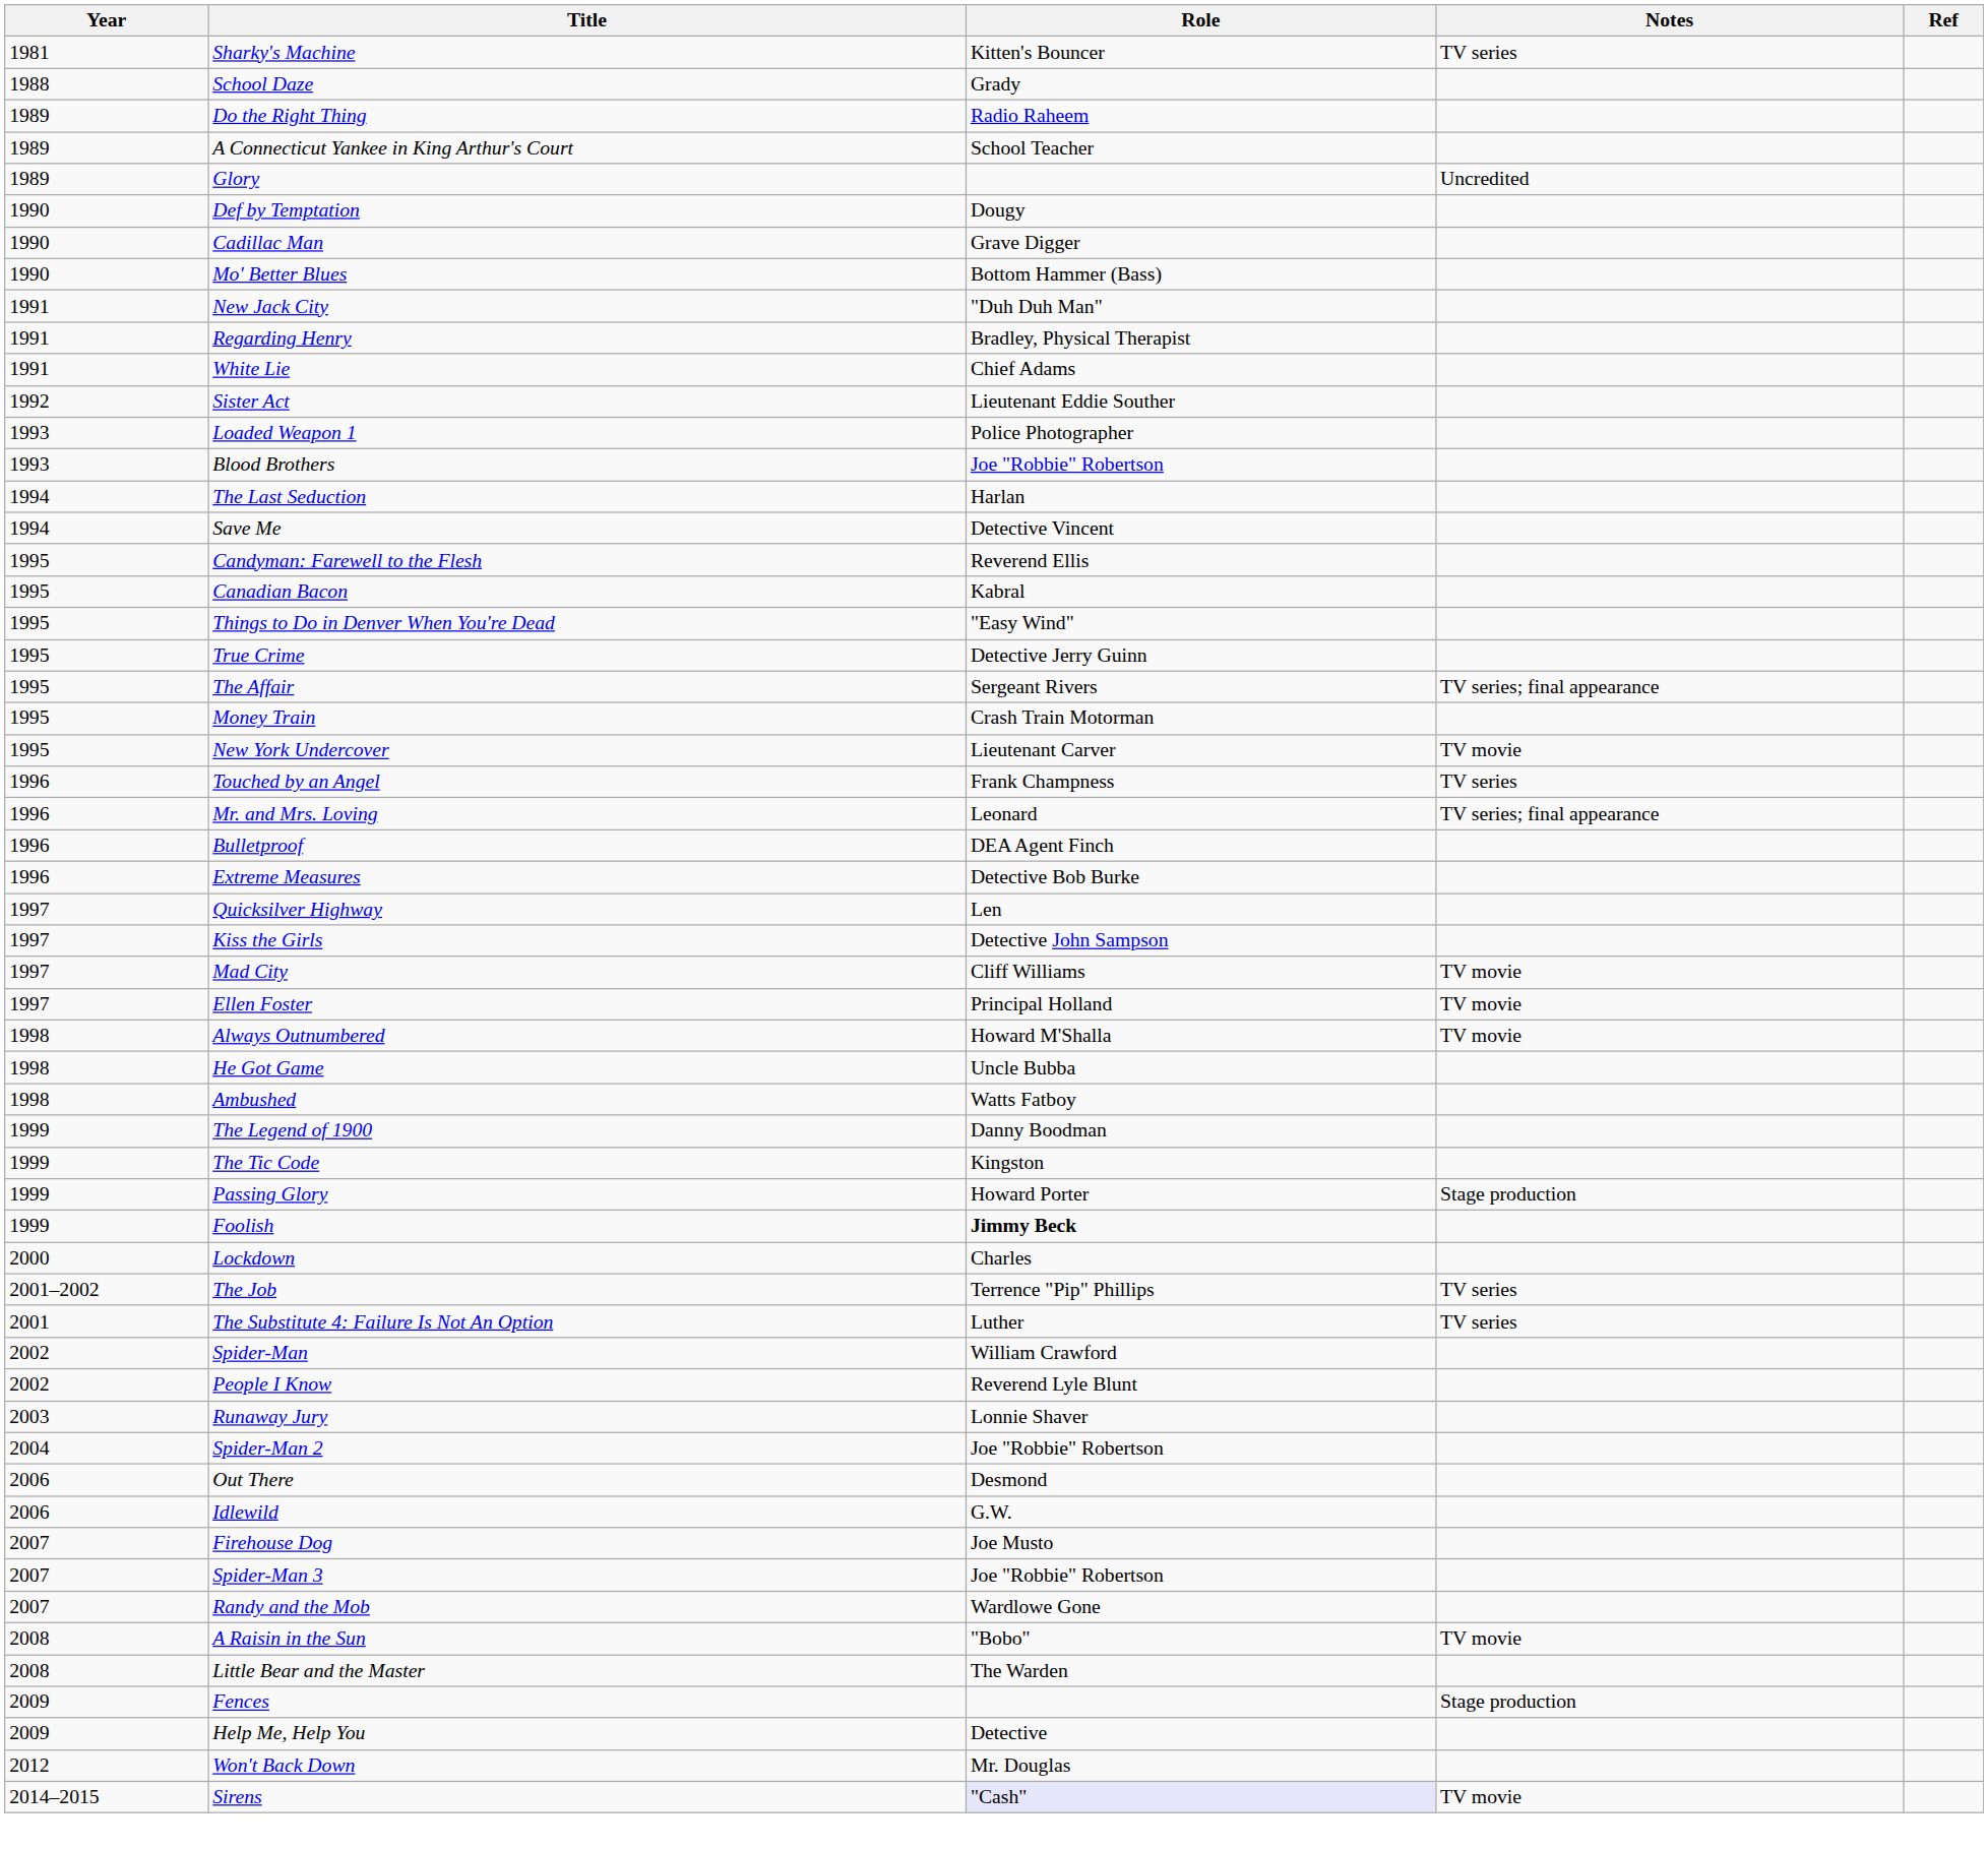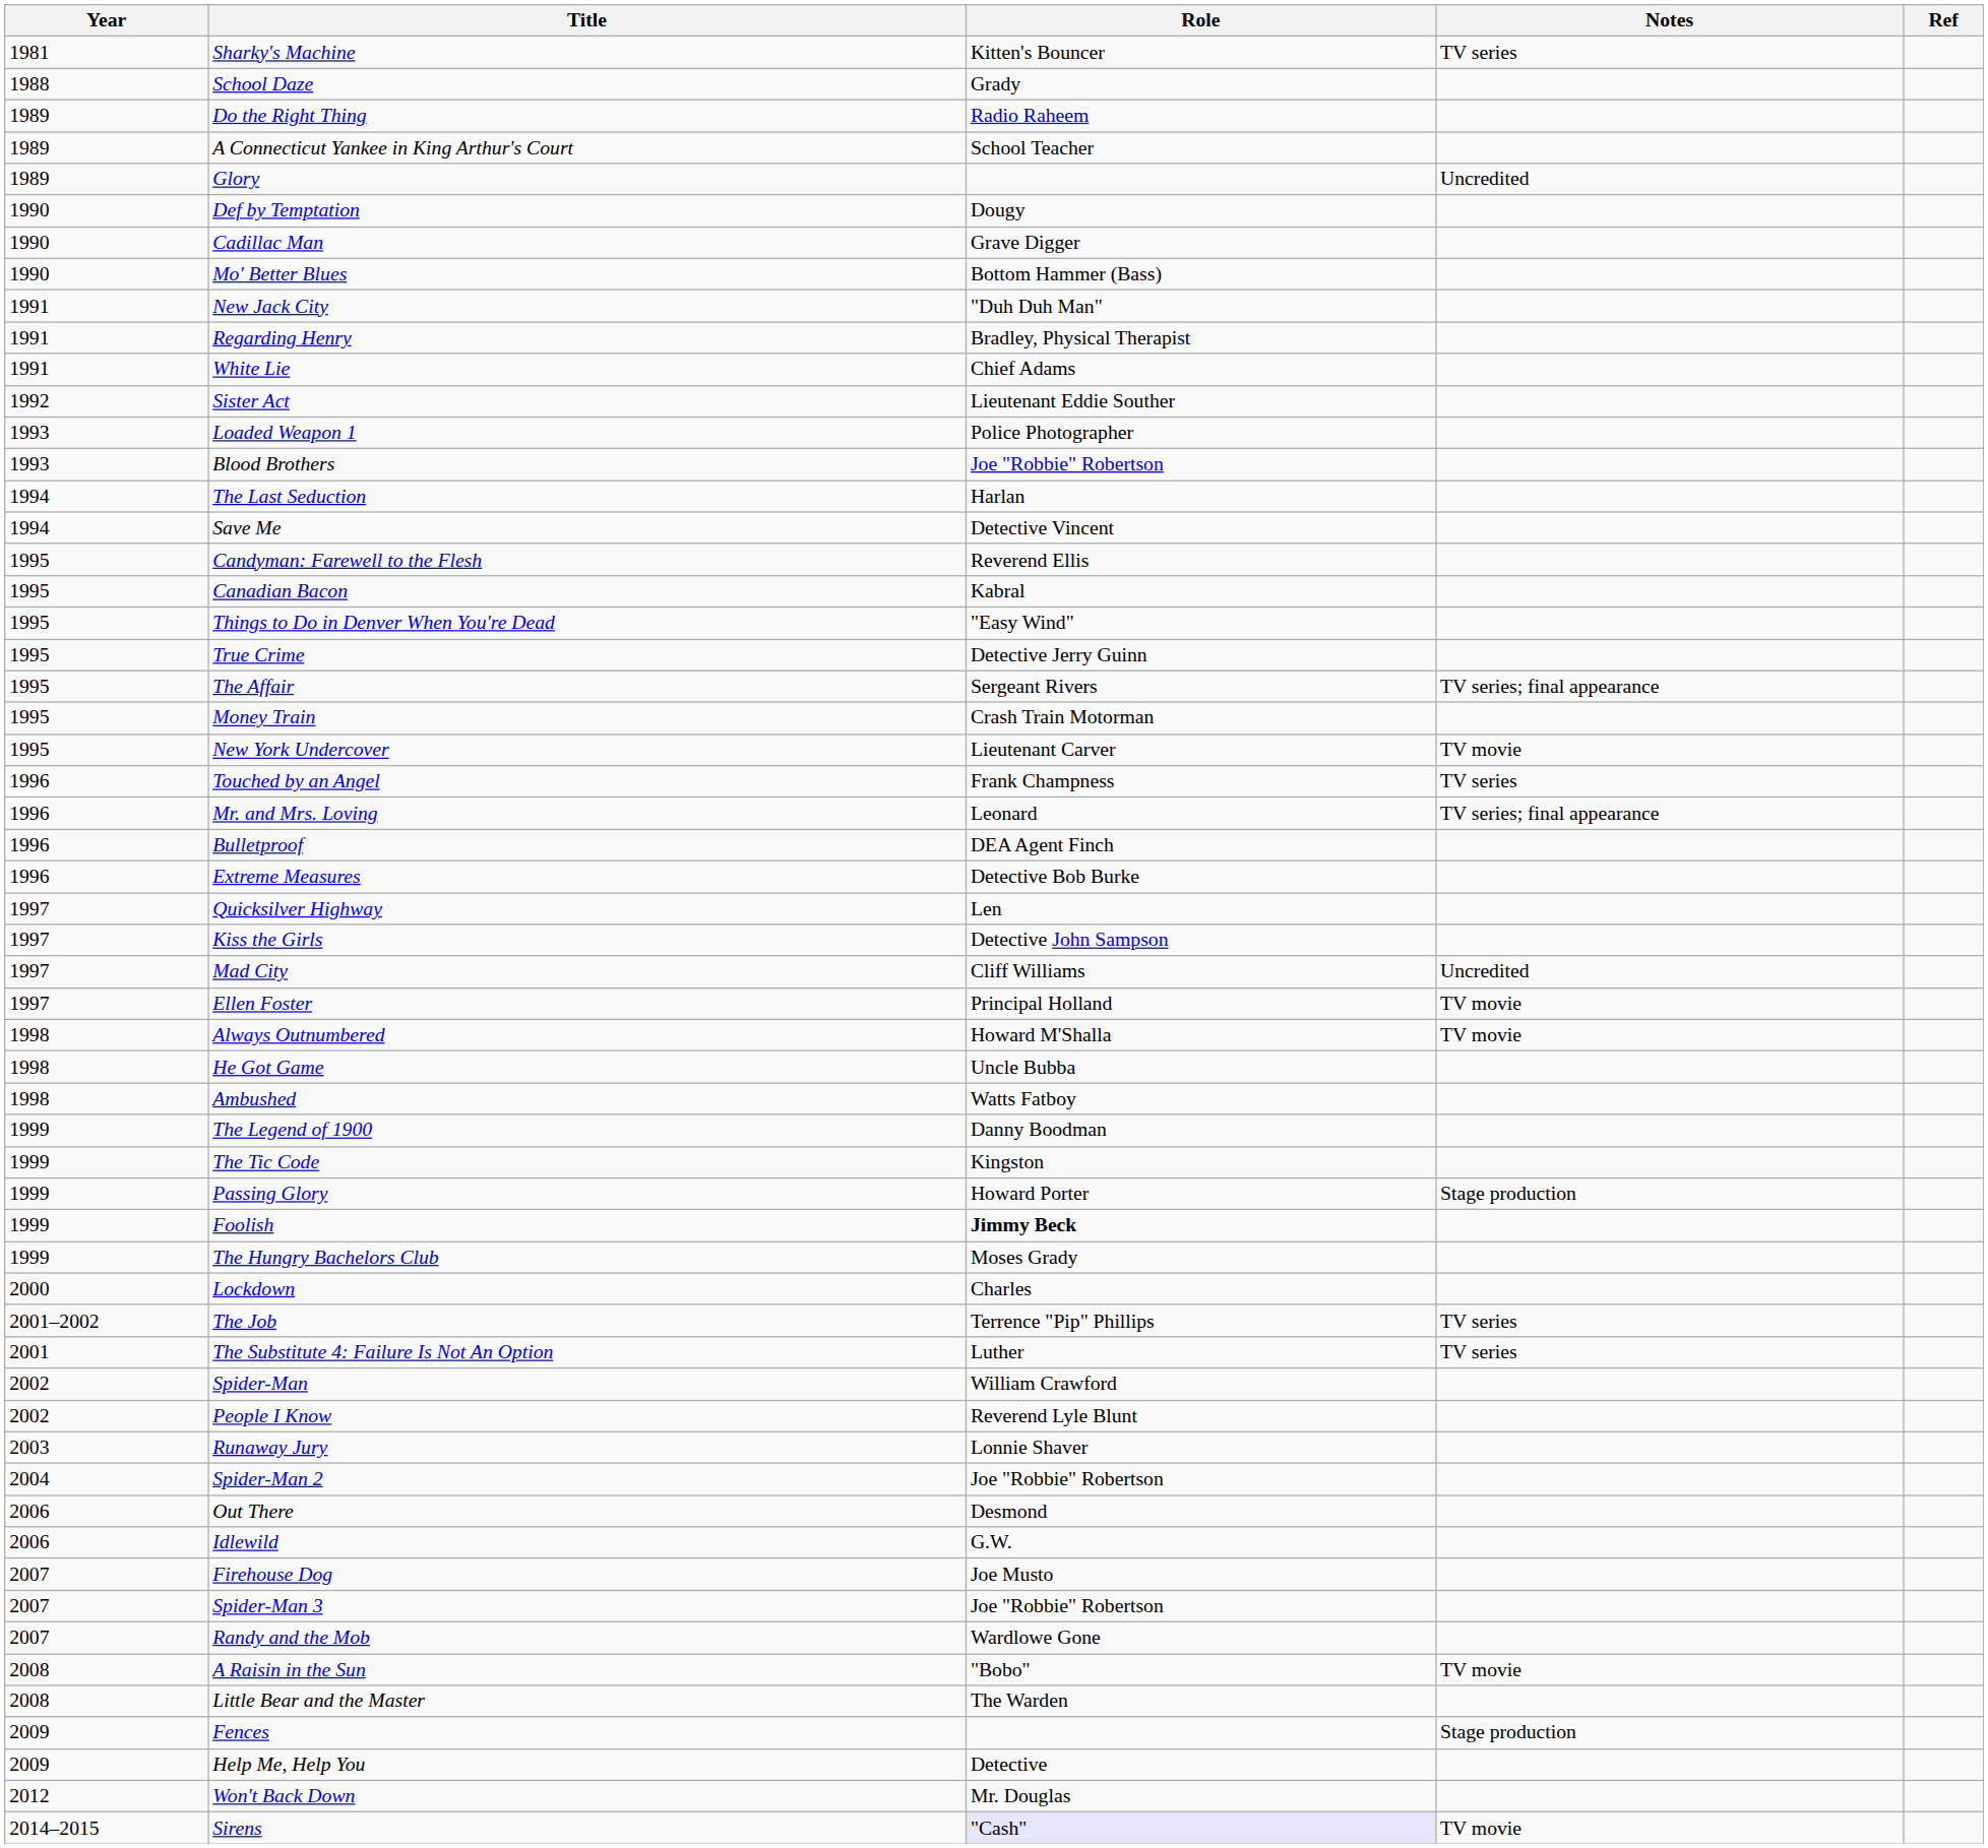Mad City | Notes: TV movie -> Uncredited
+ row: 1999 | The Hungry Bachelors Club | Moses Grady
